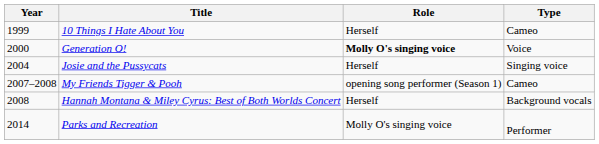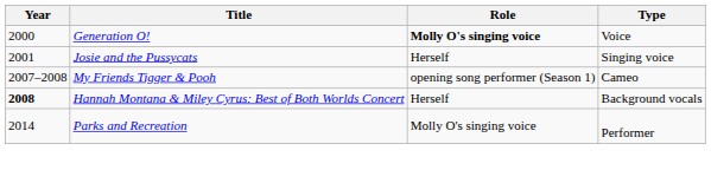- row: 1999 | 10 Things I Hate About You | Herself | Cameo
Josie and the Pussycats | Year: 2004 -> 2001
Hannah Montana & Miley Cyrus: Best of Both Worlds Concert | Year: normal -> bold
